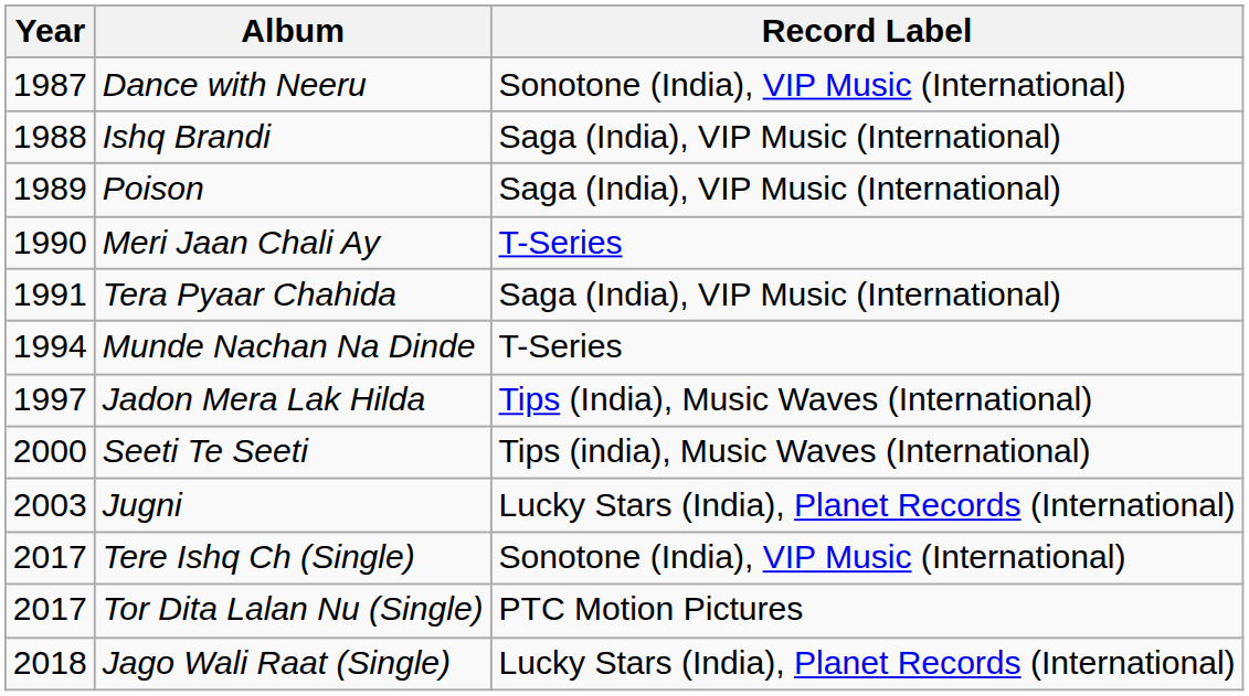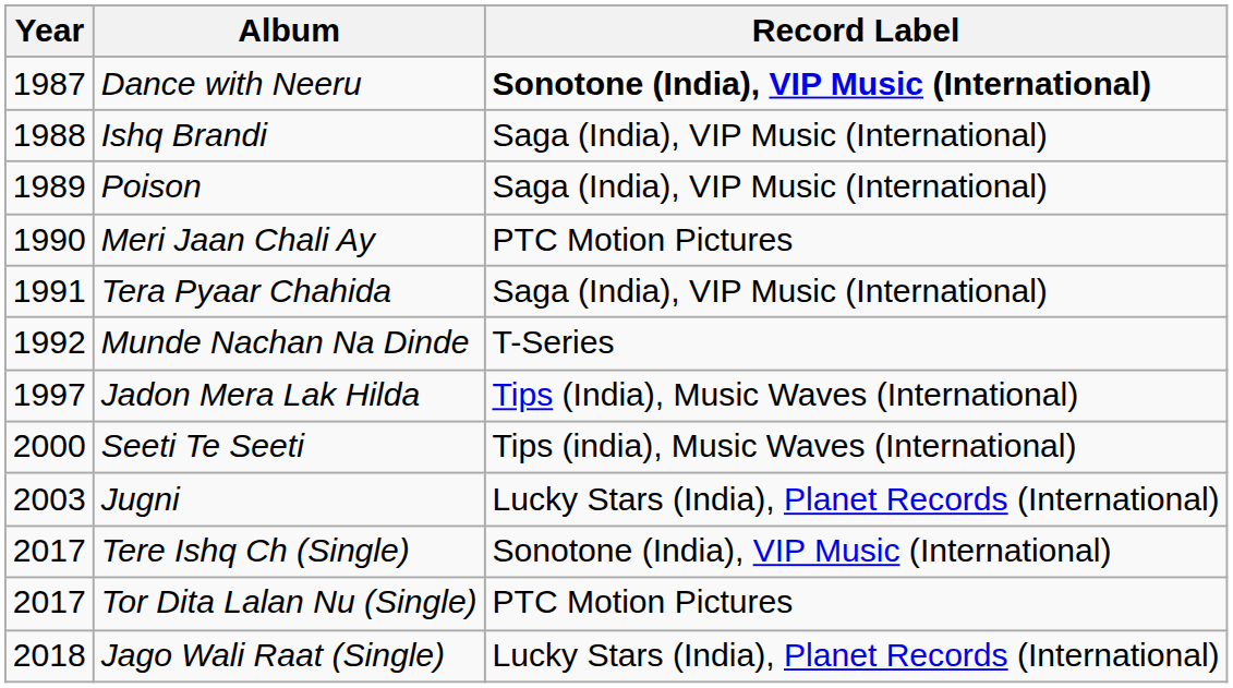Dance with Neeru | Record Label: normal -> bold
Meri Jaan Chali Ay | Record Label: T-Series -> PTC Motion Pictures
Munde Nachan Na Dinde | Year: 1994 -> 1992
